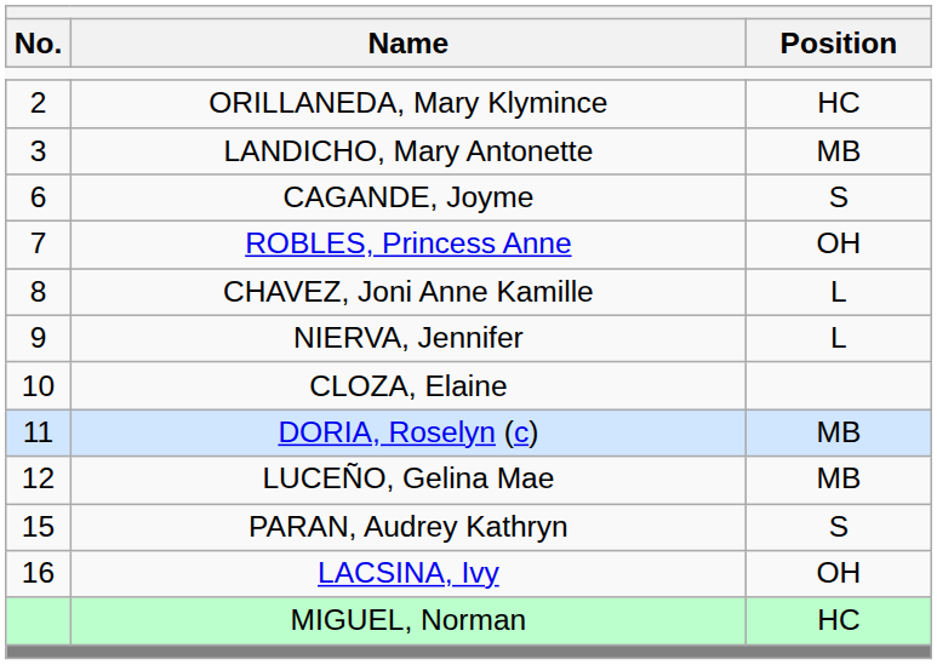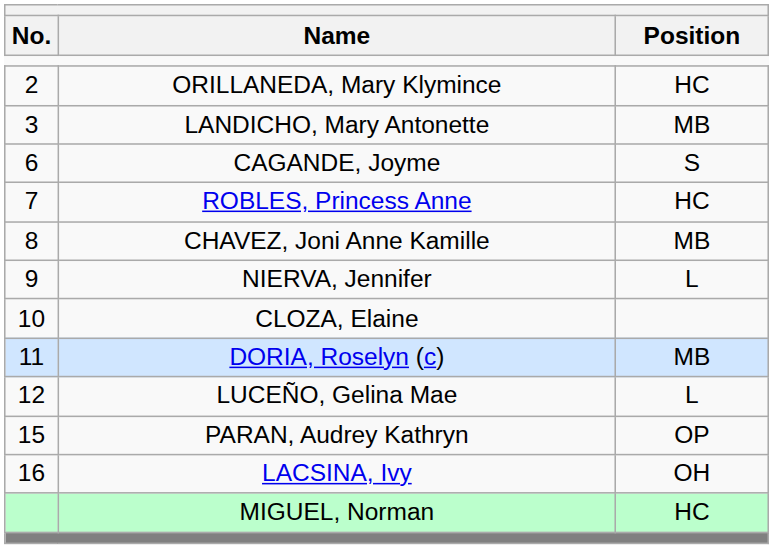ROBLES, Princess Anne | Position: OH -> HC
CHAVEZ, Joni Anne Kamille | Position: L -> MB
LUCEÑO, Gelina Mae | Position: MB -> L
PARAN, Audrey Kathryn | Position: S -> OP
